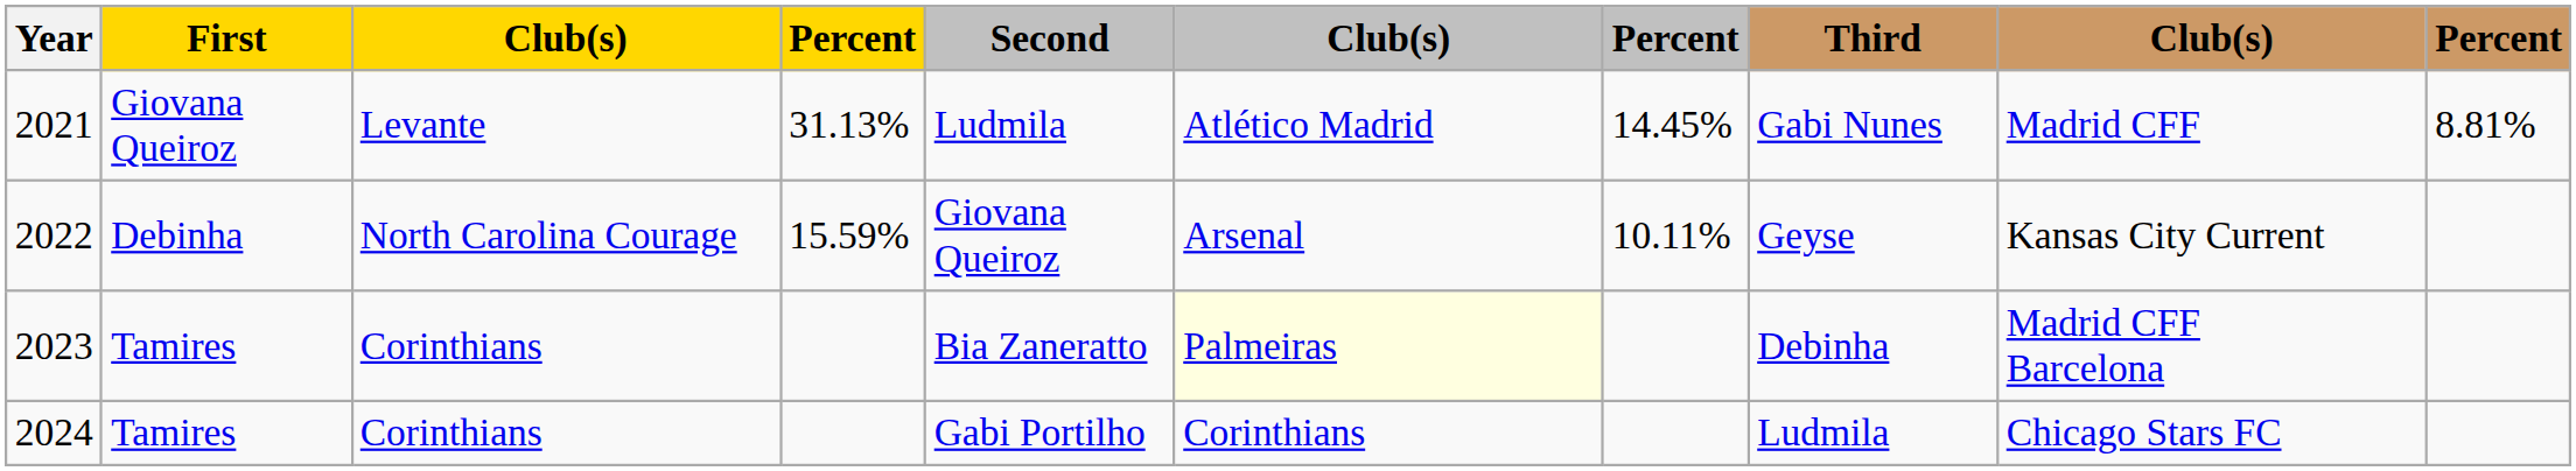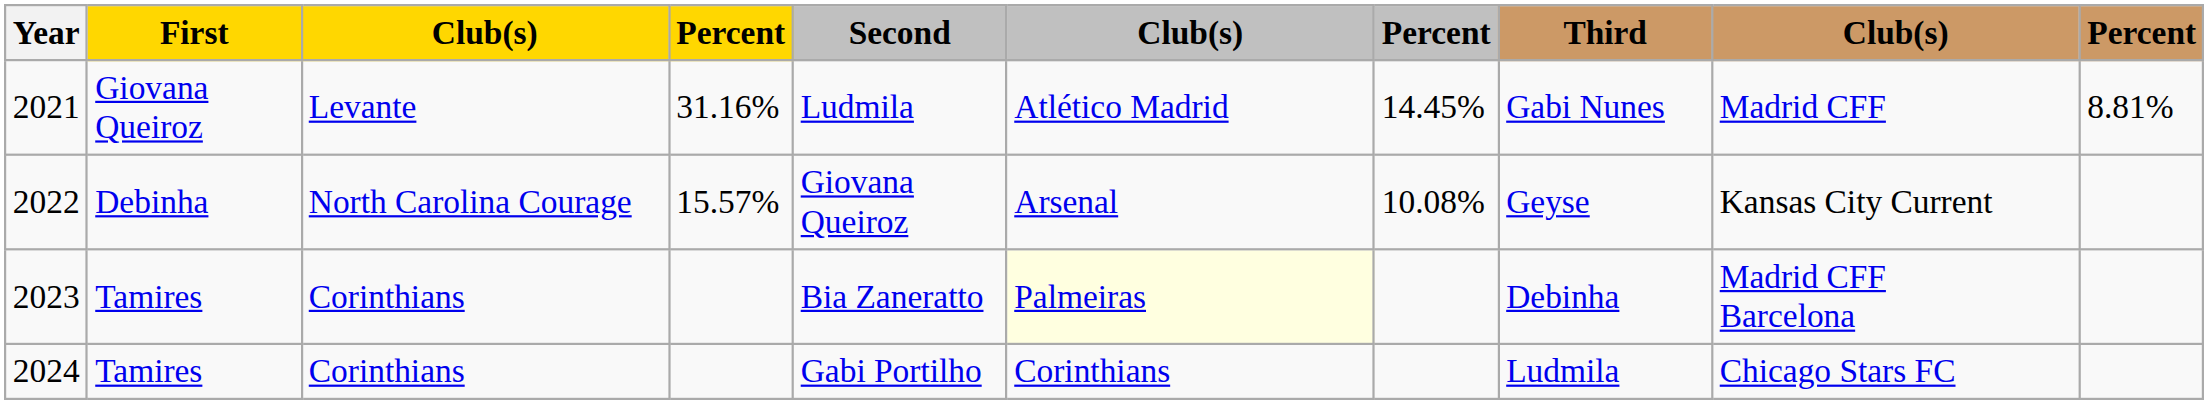2021 | column 4: 31.13% -> 31.16%
2022 | column 4: 15.59% -> 15.57%
2022 | column 7: 10.11% -> 10.08%
